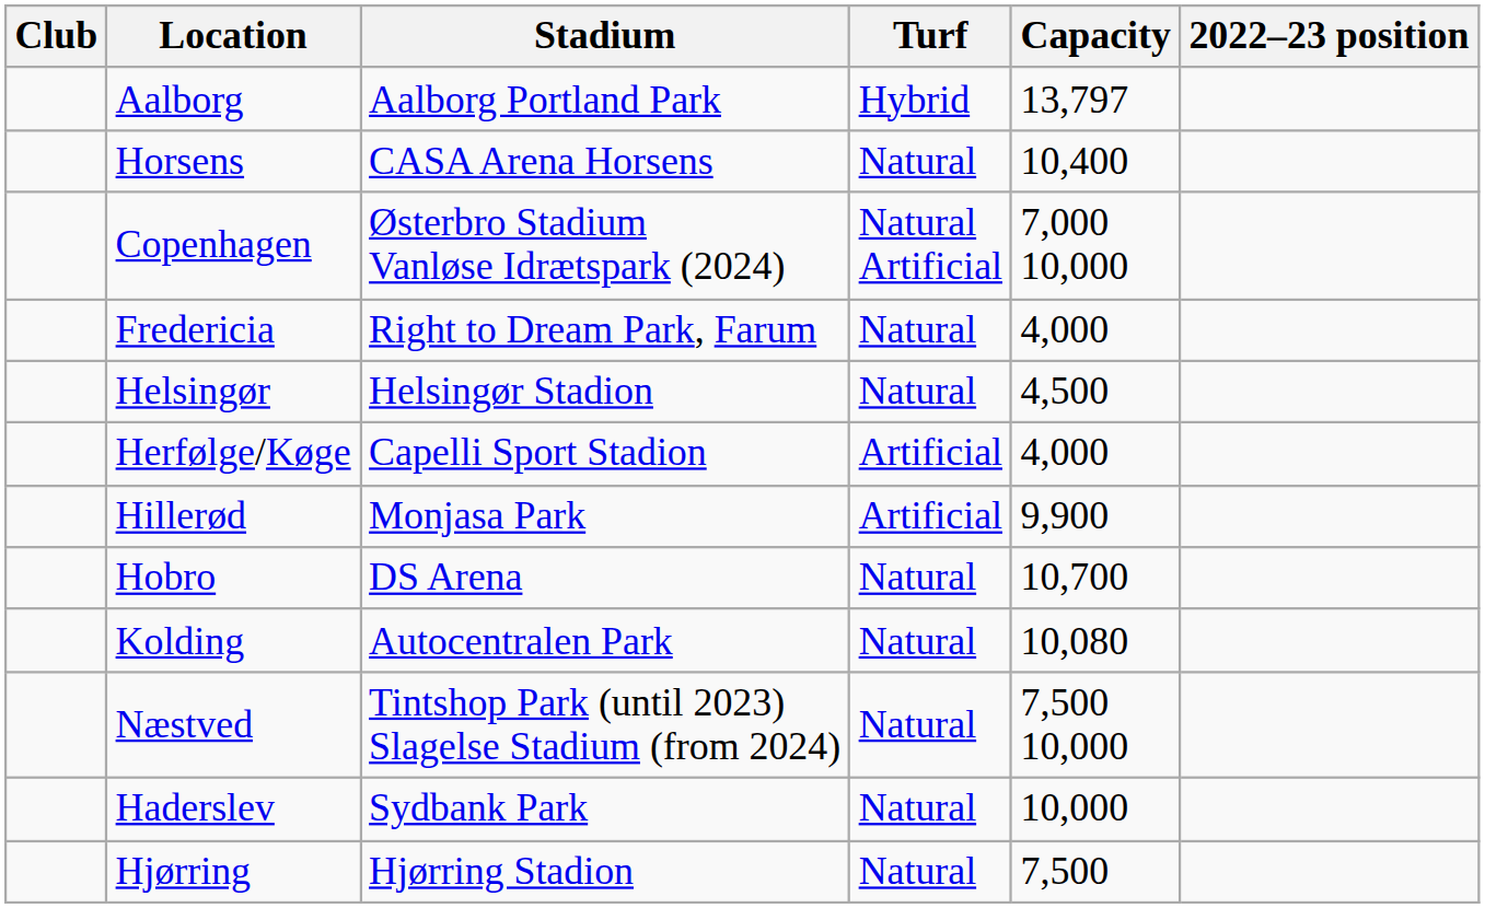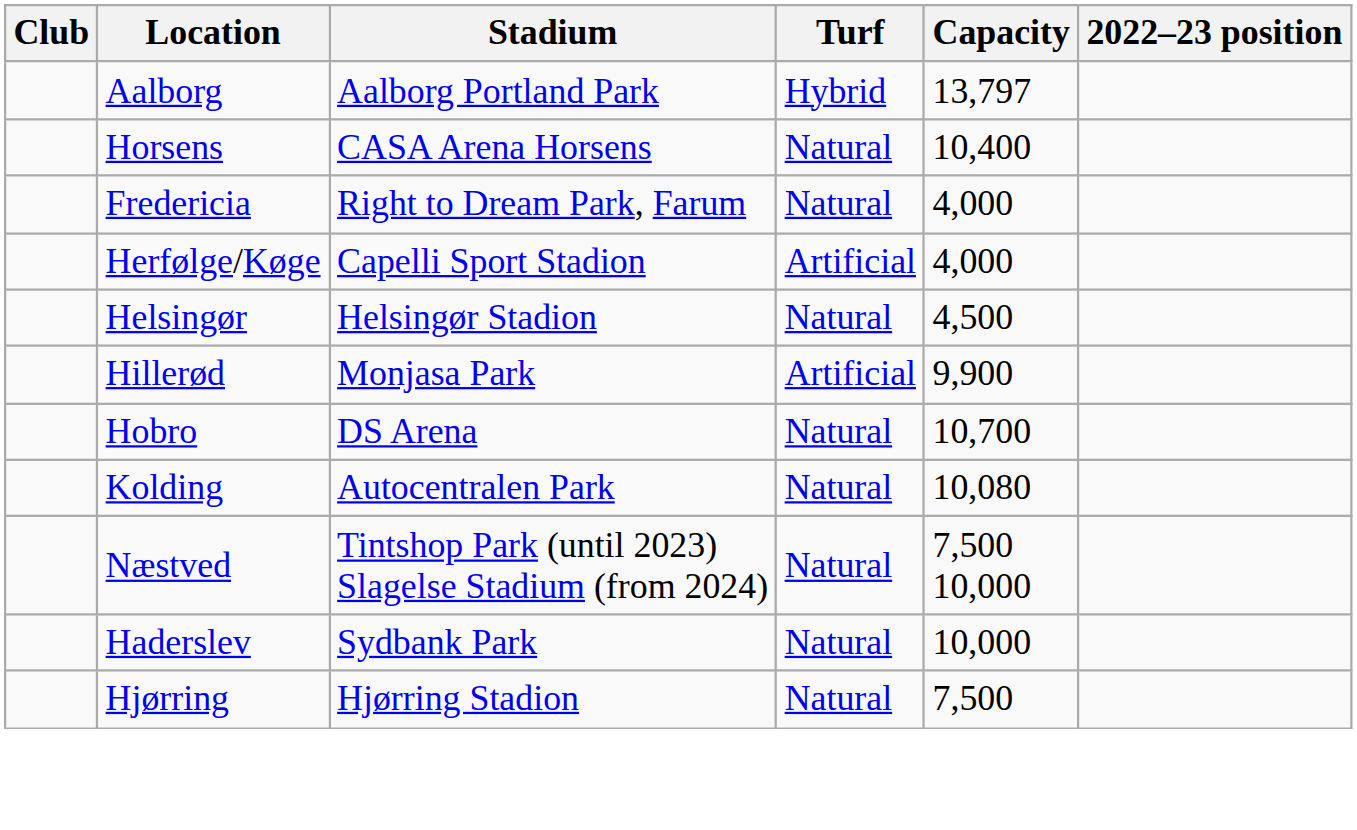- row: Copenhagen | Østerbro Stadium Vanløse Idrætspark (2024) | Natural Artificial | 7,000 10,000
rows swapped: Helsingør <-> Herfølge/Køge
